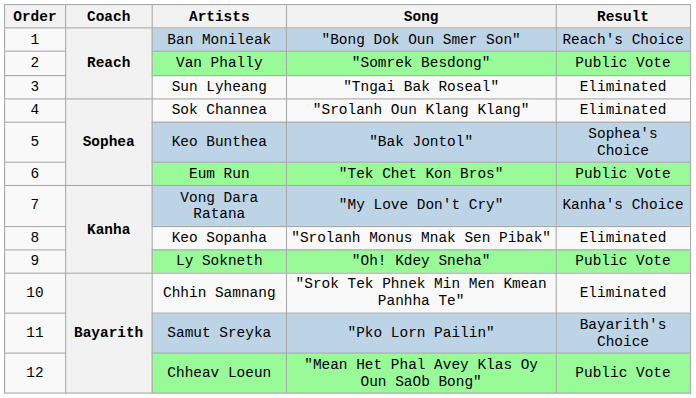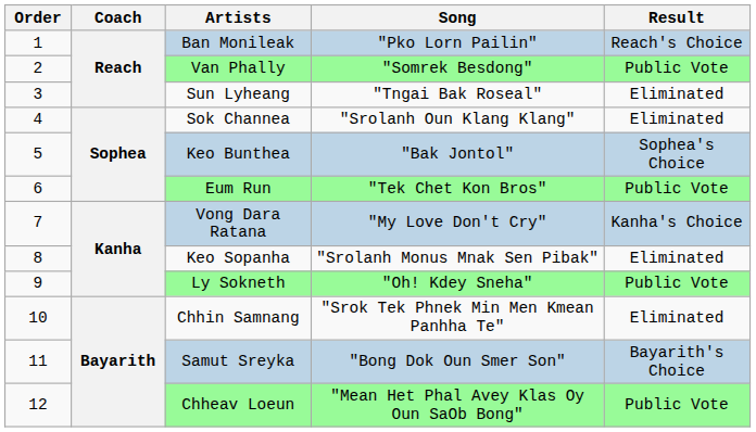Ban Monileak | Song: "Bong Dok Oun Smer Son" -> "Pko Lorn Pailin"
Samut Sreyka | Song: "Pko Lorn Pailin" -> "Bong Dok Oun Smer Son"
